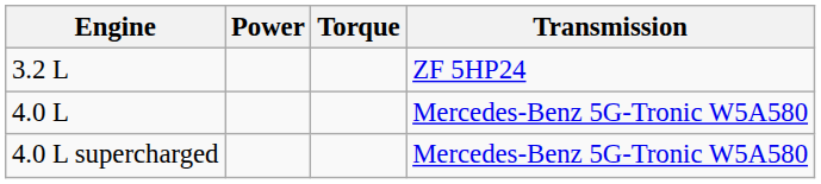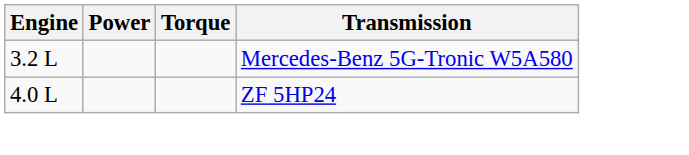3.2 L | Transmission: ZF 5HP24 -> Mercedes-Benz 5G-Tronic W5A580
4.0 L | Transmission: Mercedes-Benz 5G-Tronic W5A580 -> ZF 5HP24
- row: 4.0 L supercharged | Mercedes-Benz 5G-Tronic W5A580
